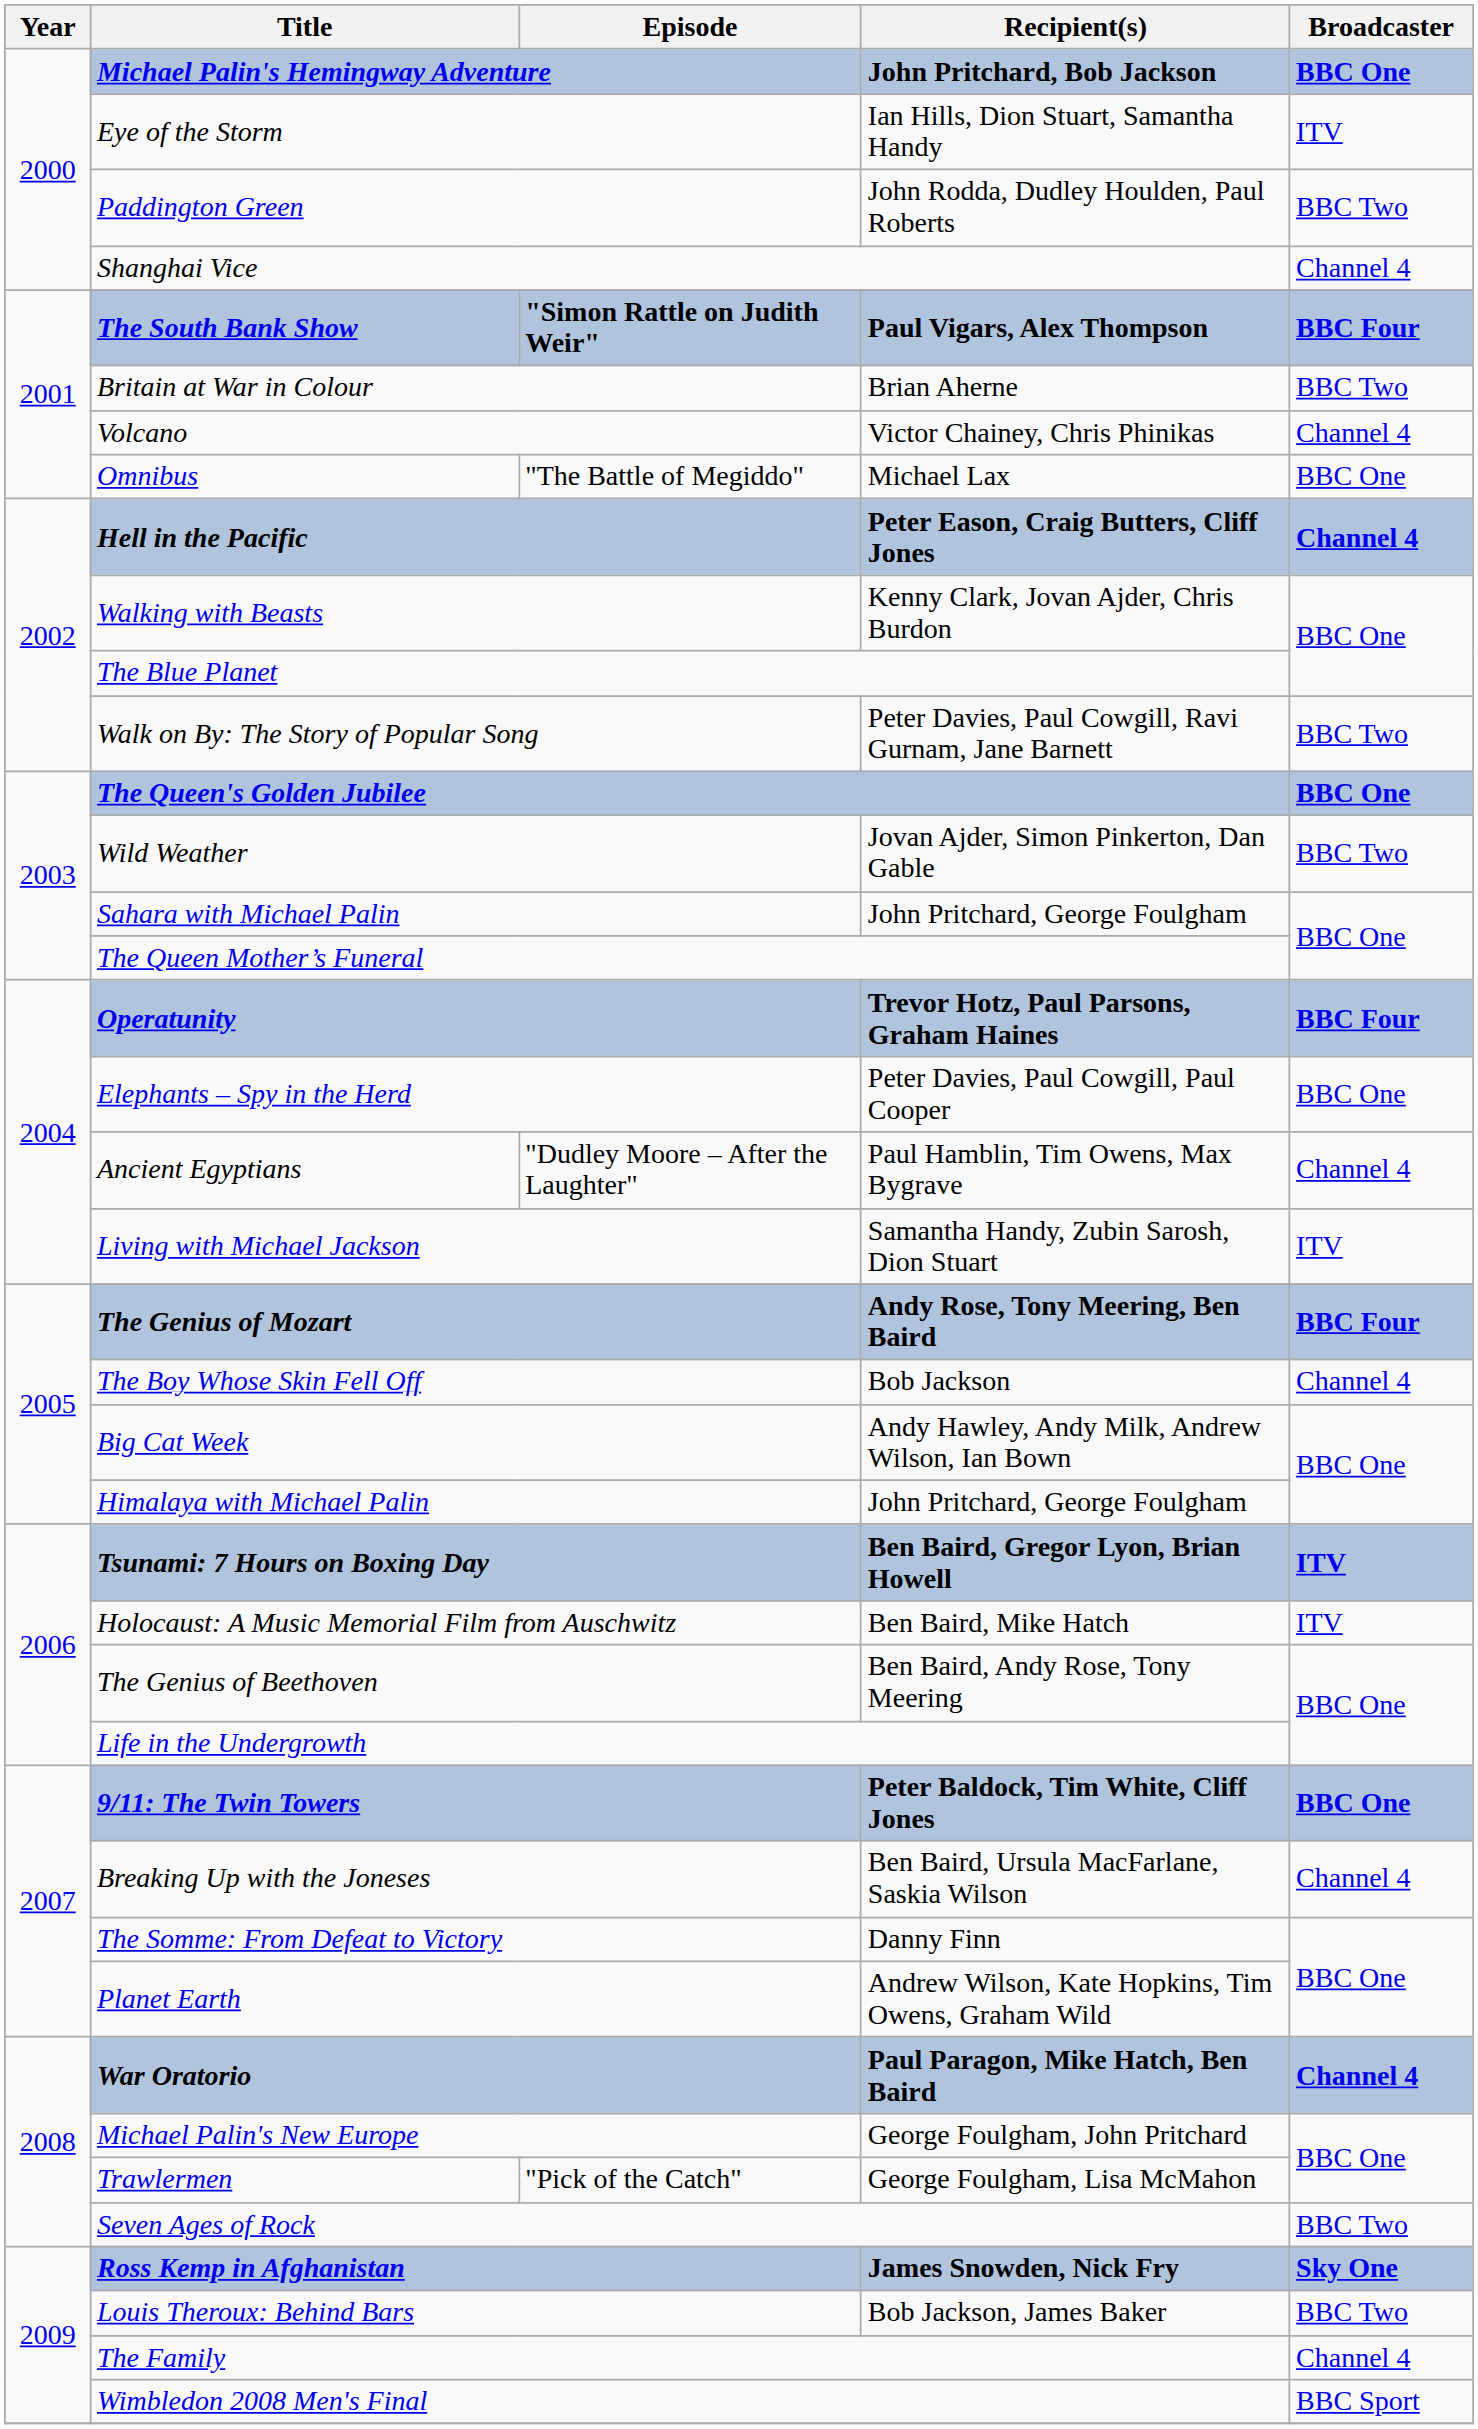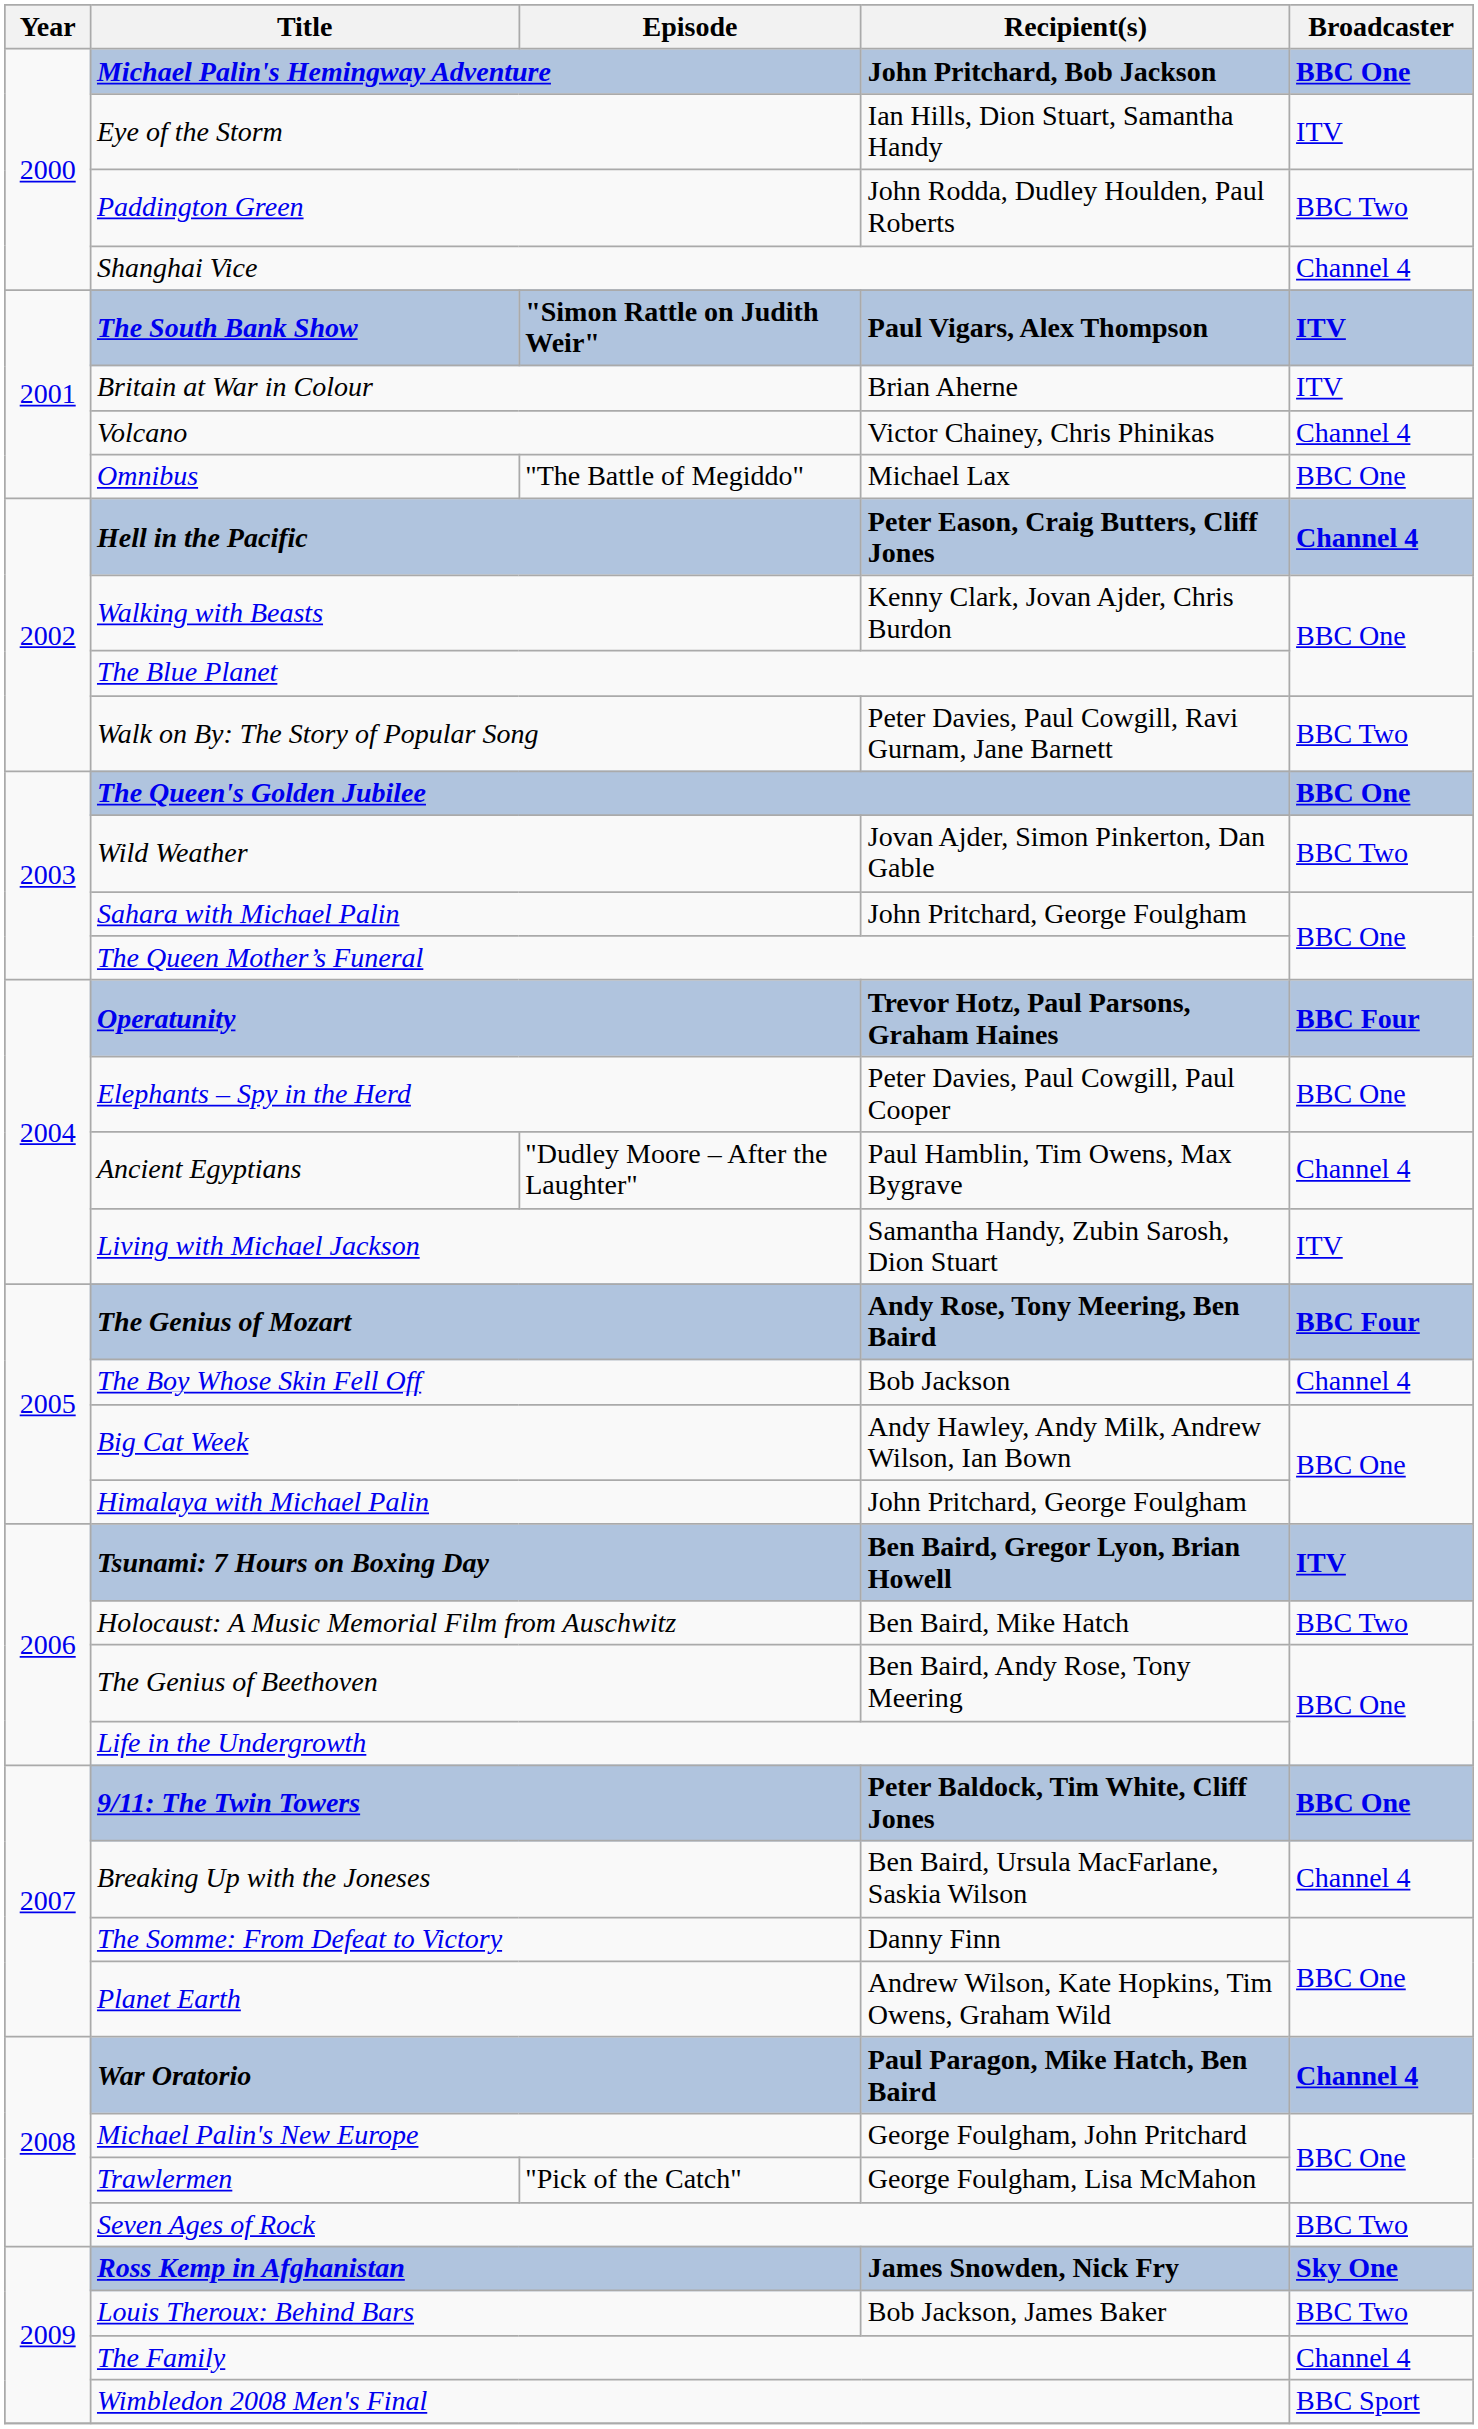The South Bank Show | Broadcaster: BBC Four -> ITV
Britain at War in Colour | Broadcaster: BBC Two -> ITV
Holocaust: A Music Memorial Film from Auschwitz | Broadcaster: ITV -> BBC Two
